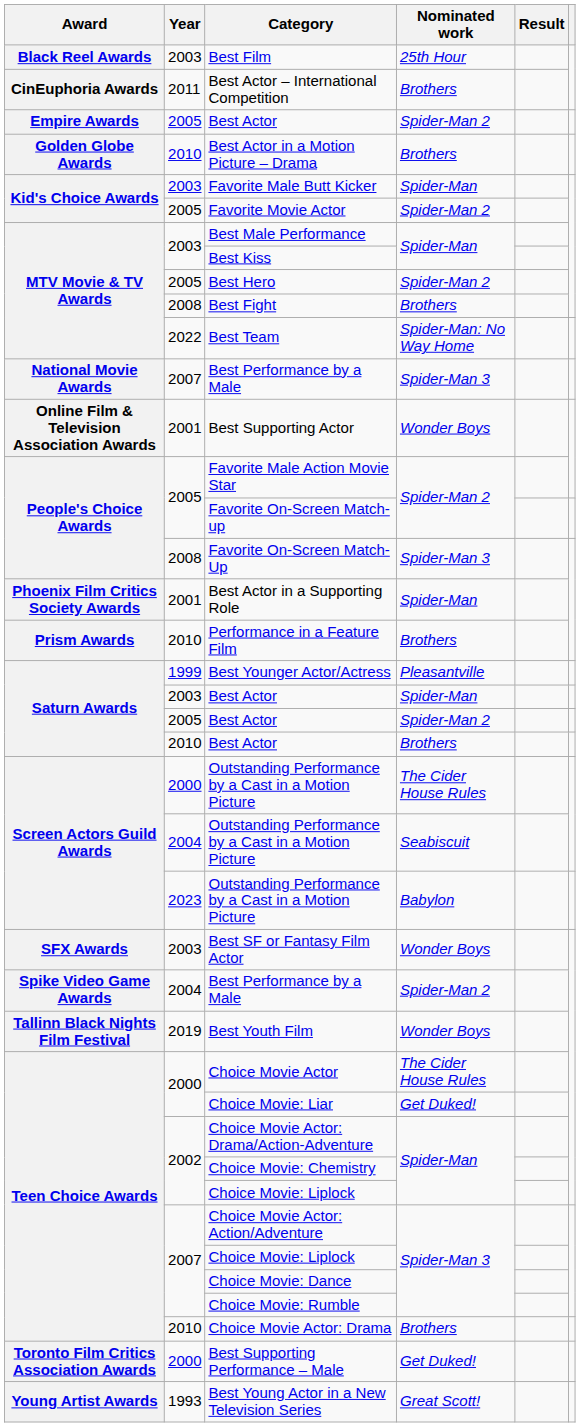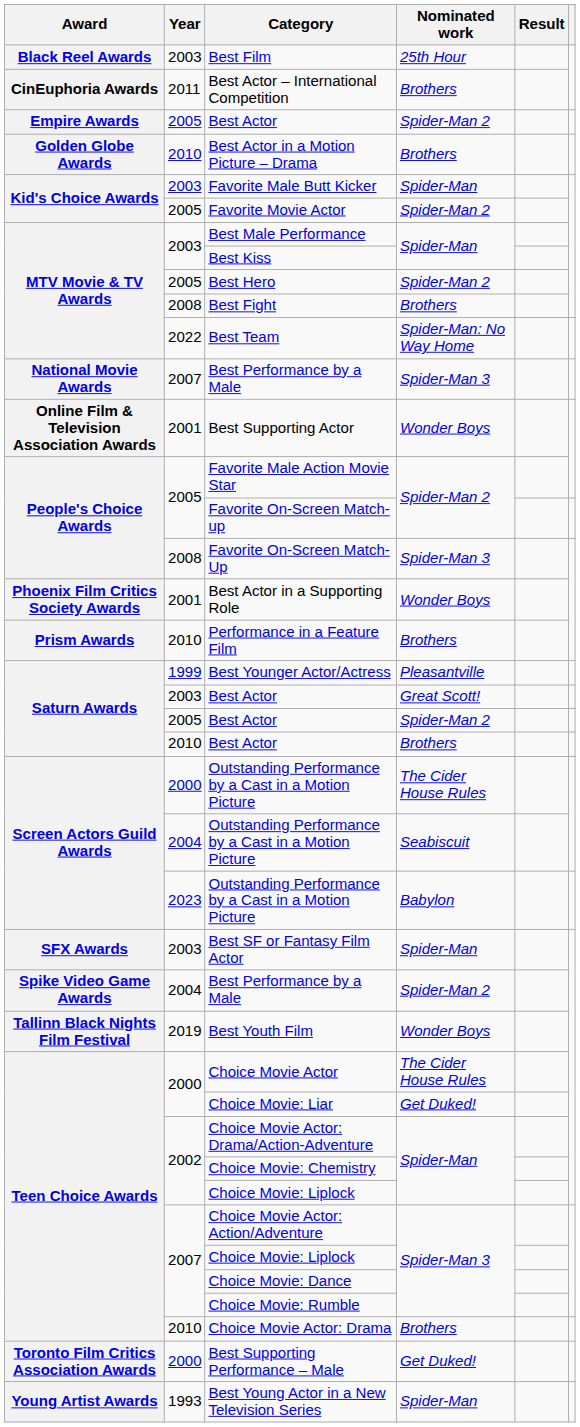Best Actor in a Supporting Role | Nominated work: Spider-Man -> Wonder Boys
2003 / Best Actor | Nominated work: Spider-Man -> Great Scott!
Best SF or Fantasy Film Actor | Nominated work: Wonder Boys -> Spider-Man
Best Young Actor in a New Television Series | Nominated work: Great Scott! -> Spider-Man
